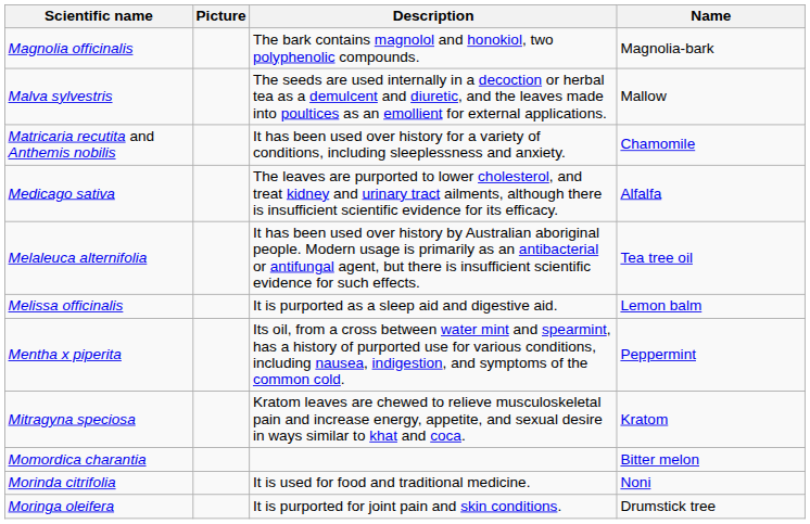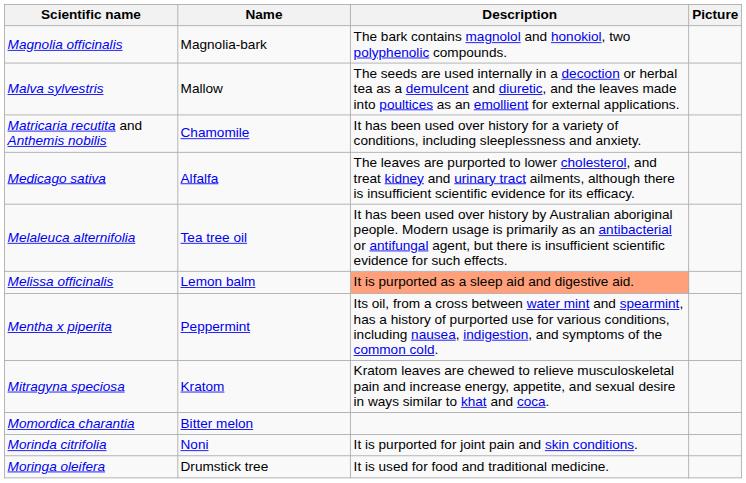columns swapped: Name <-> Picture
Melissa officinalis | Description: no background -> lightsalmon background
Morinda citrifolia | Description: It is used for food and traditional medicine. -> It is purported for joint pain and skin conditions.
Moringa oleifera | Description: It is purported for joint pain and skin conditions. -> It is used for food and traditional medicine.
